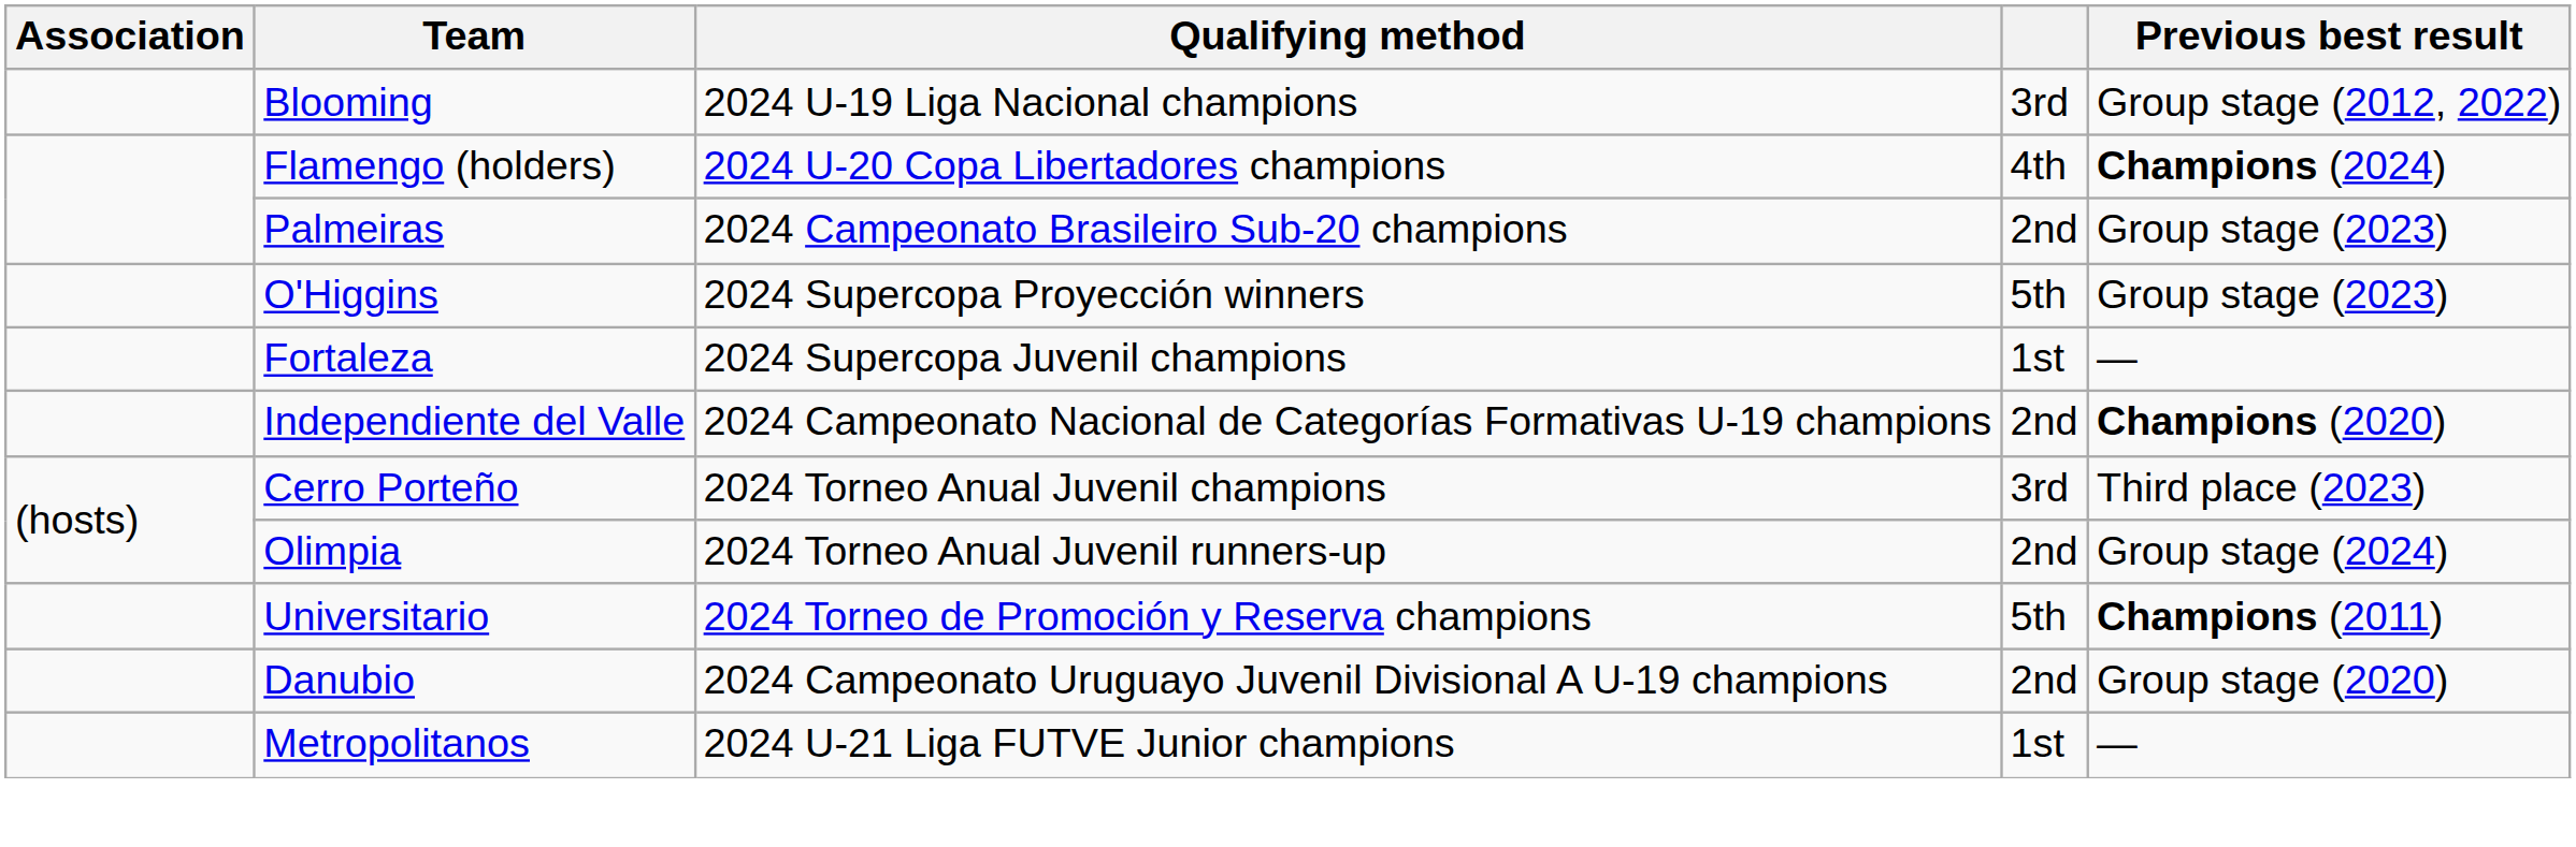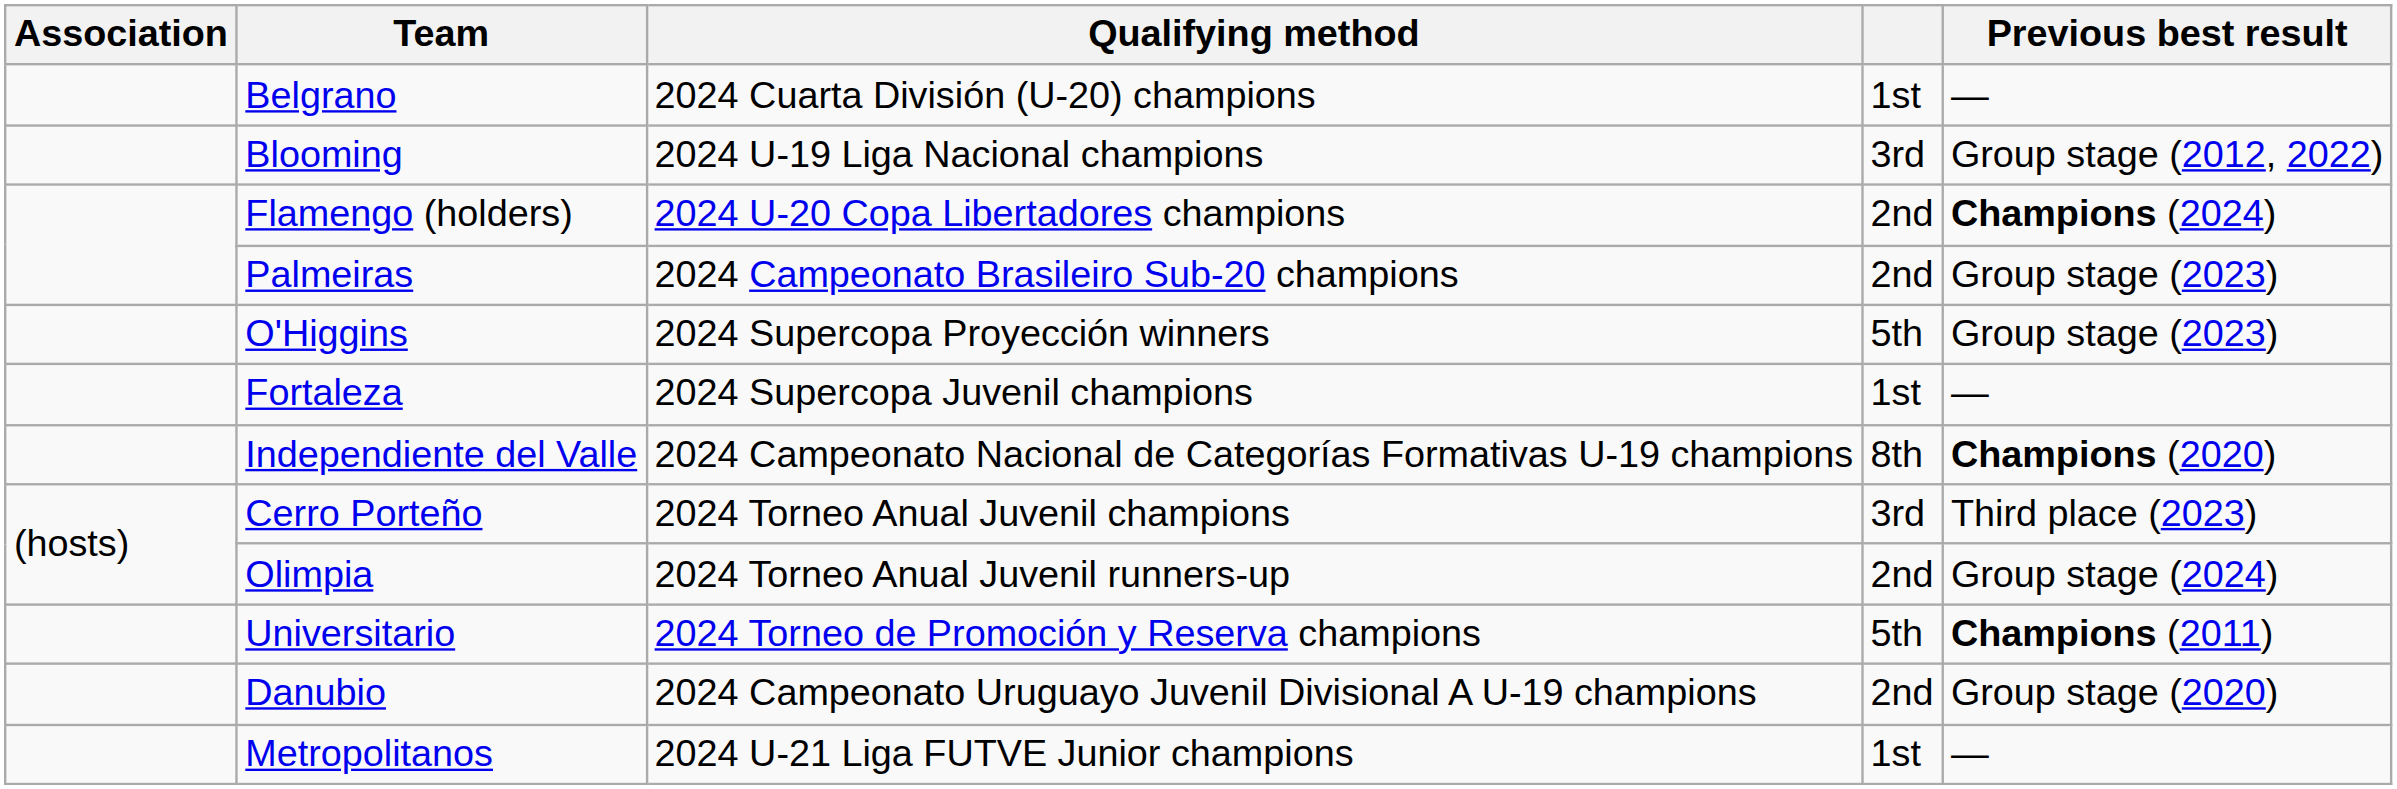+ row: Belgrano | 2024 Cuarta División (U-20) champions | 1st | —
Flamengo (holders) | column 4: 4th -> 2nd
Independiente del Valle | column 4: 2nd -> 8th
